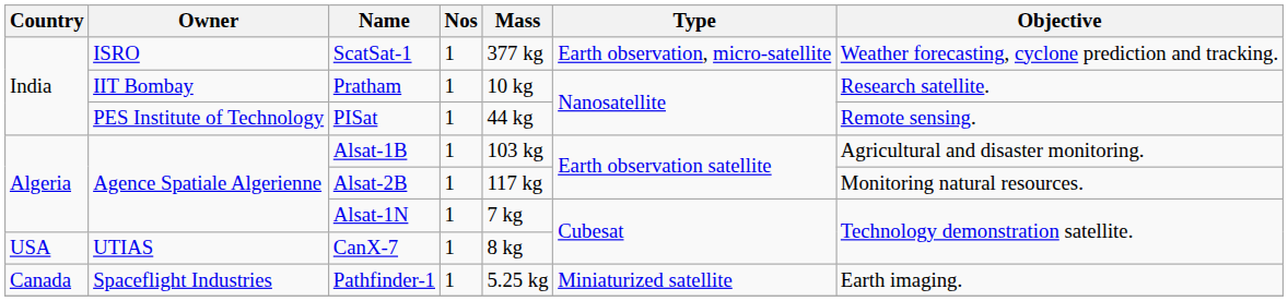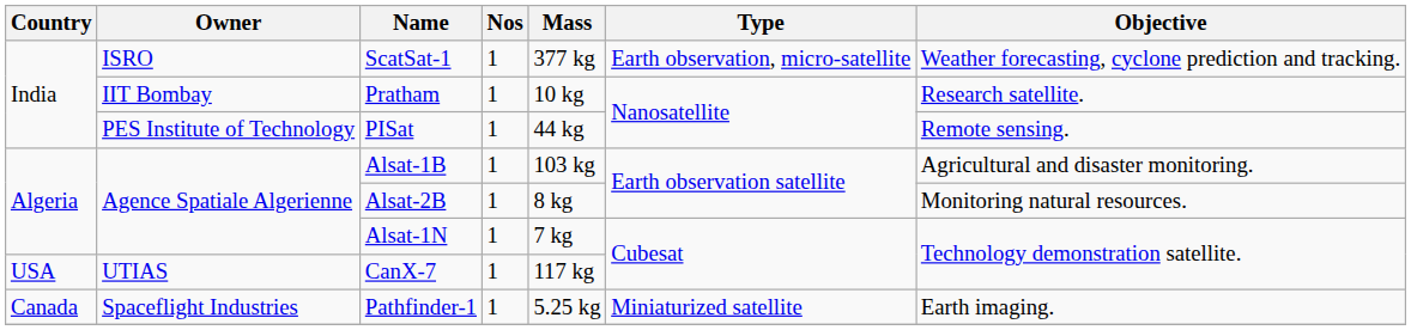Alsat-2B | Mass: 117 kg -> 8 kg
CanX-7 | Mass: 8 kg -> 117 kg
